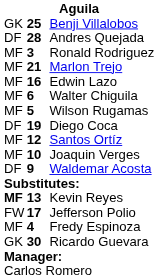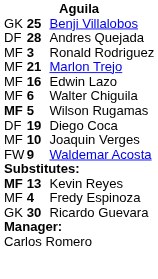Wilson Rugamas | column 1: normal -> bold
- row: MF | 12 | Santos Ortíz
Waldemar Acosta | column 1: DF -> FW
- row: FW | 17 | Jefferson Polio
